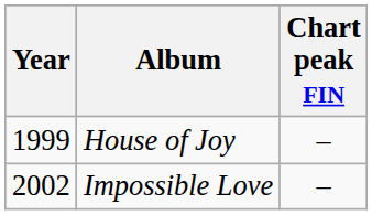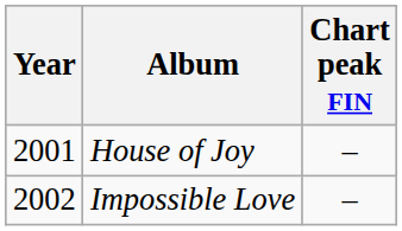House of Joy | Year: 1999 -> 2001
